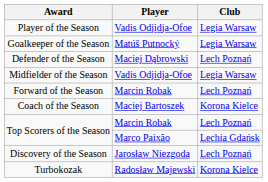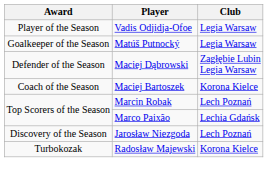Defender of the Season | Club: Lech Poznań -> Zagłębie Lubin Legia Warsaw
- row: Midfielder of the Season | Vadis Odjidja-Ofoe | Legia Warsaw
- row: Forward of the Season | Marcin Robak | Lech Poznań
